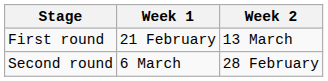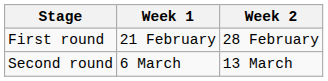First round | Week 2: 13 March -> 28 February
Second round | Week 2: 28 February -> 13 March
